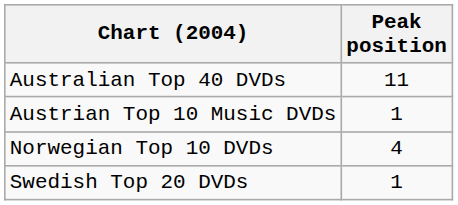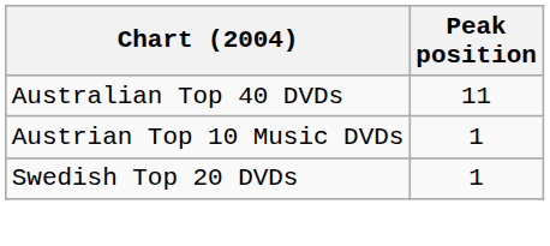- row: Norwegian Top 10 DVDs | 4
